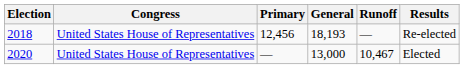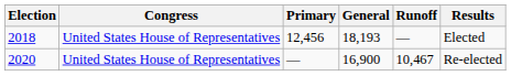2018 | Results: Re-elected -> Elected
2020 | General: 13,000 -> 16,900
2020 | Results: Elected -> Re-elected
